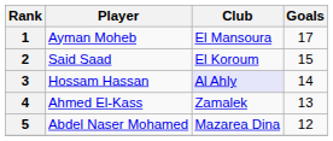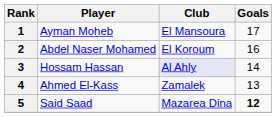2 | Player: Said Saad -> Abdel Naser Mohamed
2 | Goals: 15 -> 16
5 | Player: Abdel Naser Mohamed -> Said Saad
5 | Goals: normal -> bold
